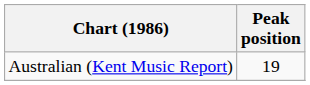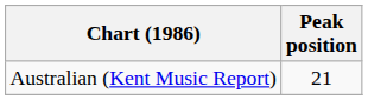Australian (Kent Music Report) | Peak position: 19 -> 21
